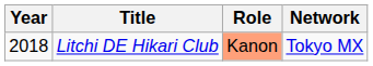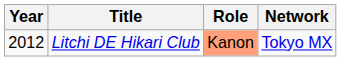Litchi DE Hikari Club | Year: 2018 -> 2012
